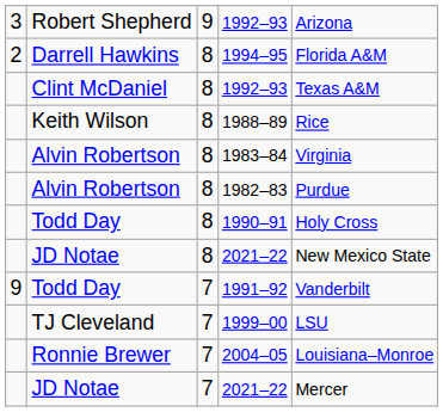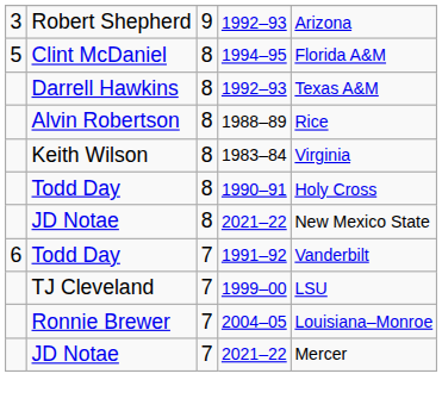1994–95 | column 1: 2 -> 5
1994–95 | column 2: Darrell Hawkins -> Clint McDaniel
8 / 1992–93 | column 2: Clint McDaniel -> Darrell Hawkins
1988–89 | column 2: Keith Wilson -> Alvin Robertson
1983–84 | column 2: Alvin Robertson -> Keith Wilson
- row: Alvin Robertson | 8 | 1982–83 | Purdue
1991–92 | column 1: 9 -> 6
